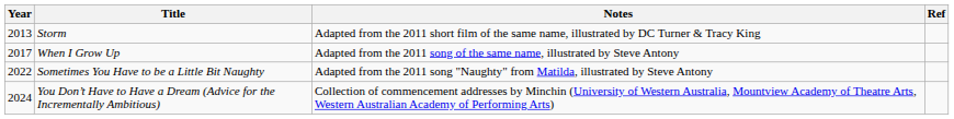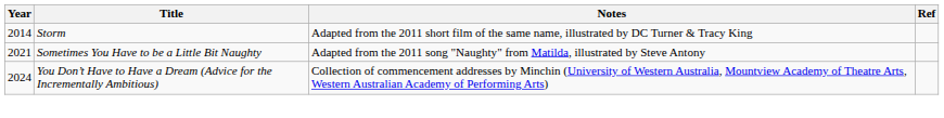Storm | Year: 2013 -> 2014
- row: 2017 | When I Grow Up | Adapted from the 2011 song of the same name, illustrated by Steve Antony
Sometimes You Have to be a Little Bit Naughty | Year: 2022 -> 2021
